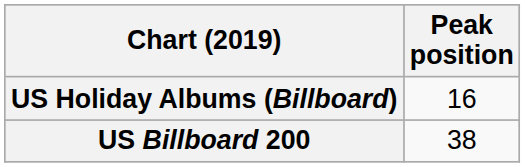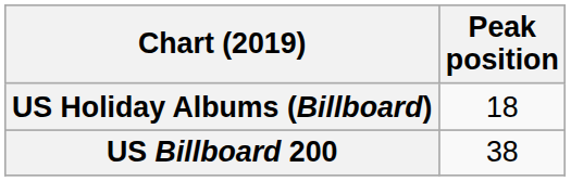US Holiday Albums (Billboard) | Peak position: 16 -> 18
